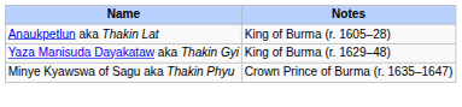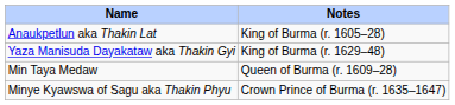+ row: Min Taya Medaw | Queen of Burma (r. 1609–28)
